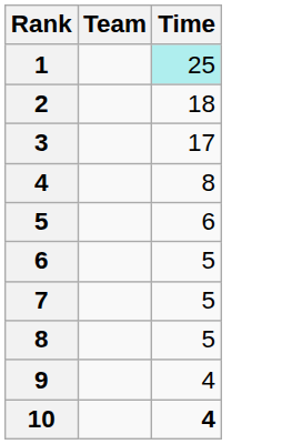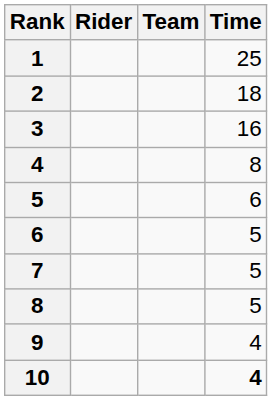+ column: Rider
1 | Time: paleturquoise background -> no background
3 | Time: 17 -> 16
